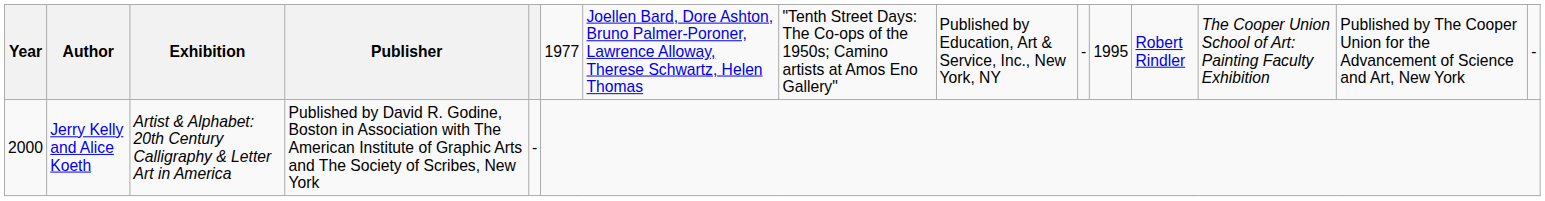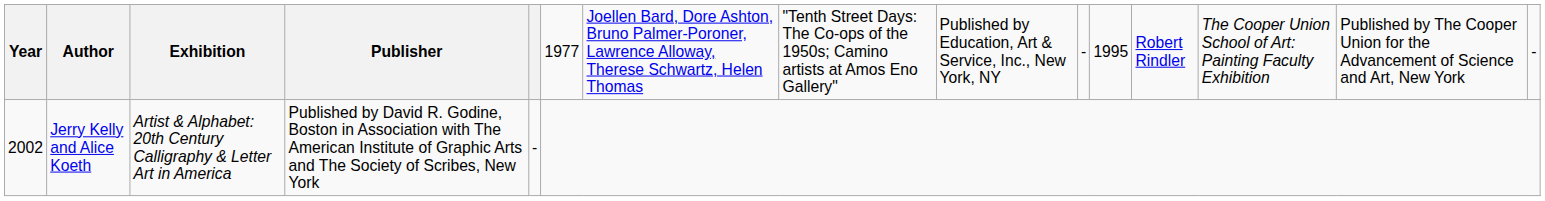Jerry Kelly and Alice Koeth | column 1: 2000 -> 2002
